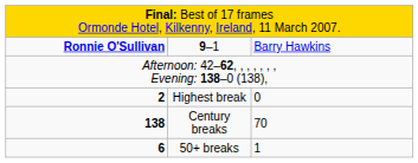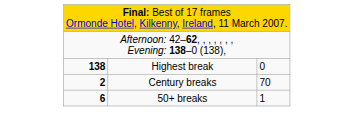- row: Ronnie O'Sullivan | 9–1 | Barry Hawkins
Highest break | column 1: 2 -> 138
Century breaks | column 1: 138 -> 2
